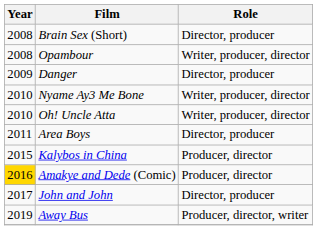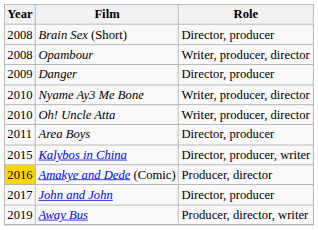Kalybos in China | Role: Producer, director -> Director, producer, writer
